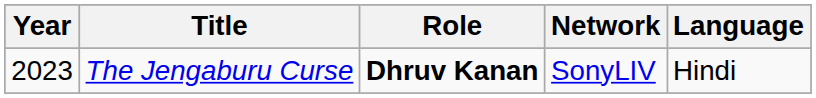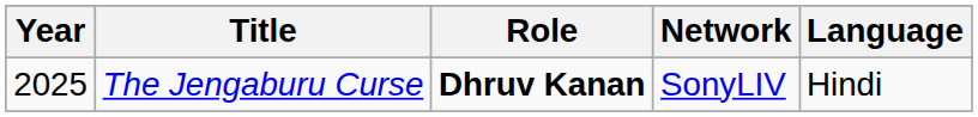The Jengaburu Curse | Year: 2023 -> 2025
